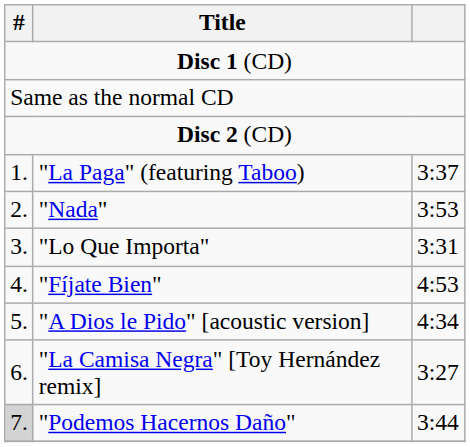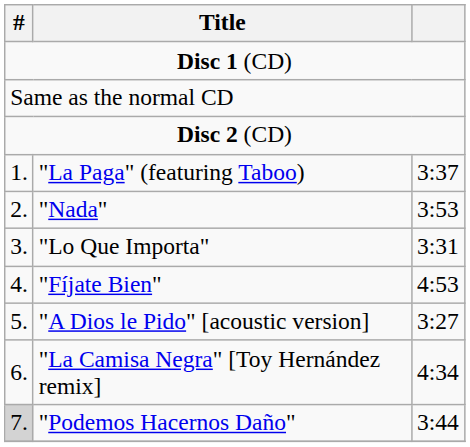"A Dios le Pido" [acoustic version] | column 3: 4:34 -> 3:27
"La Camisa Negra" [Toy Hernández remix] | column 3: 3:27 -> 4:34
